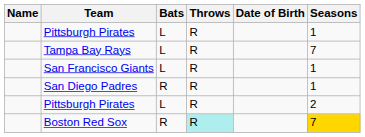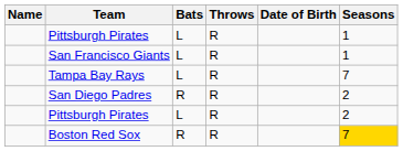rows swapped: Tampa Bay Rays <-> San Francisco Giants
San Diego Padres | Seasons: 1 -> 2
Boston Red Sox | Throws: paleturquoise background -> no background
